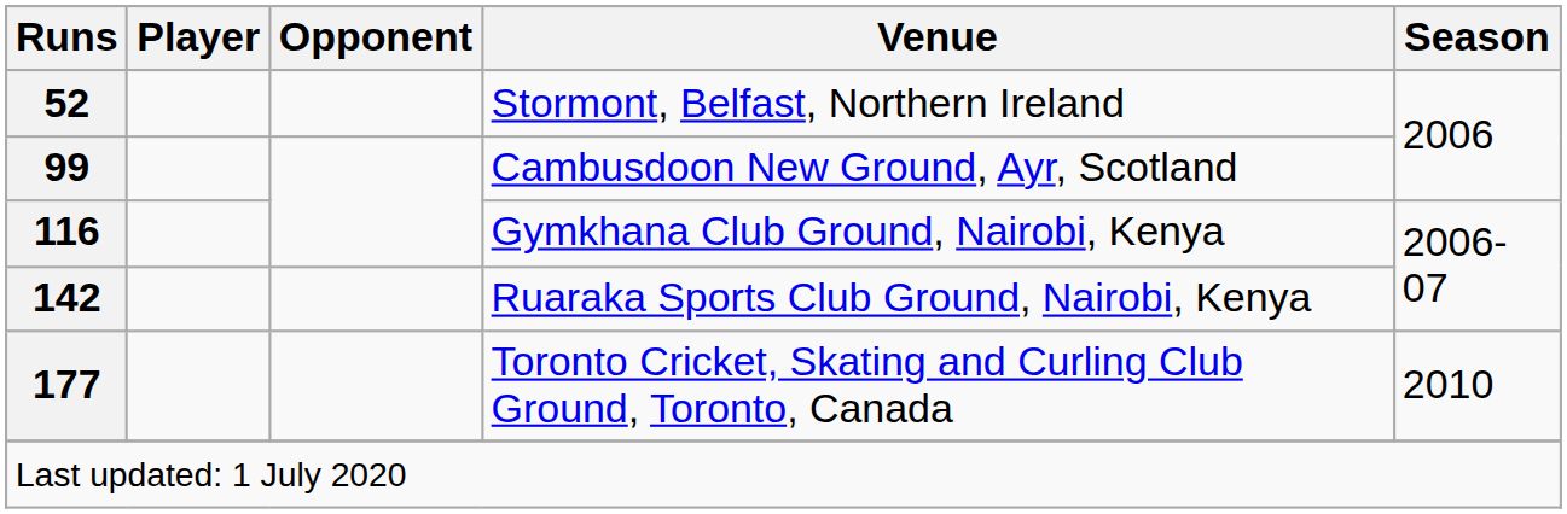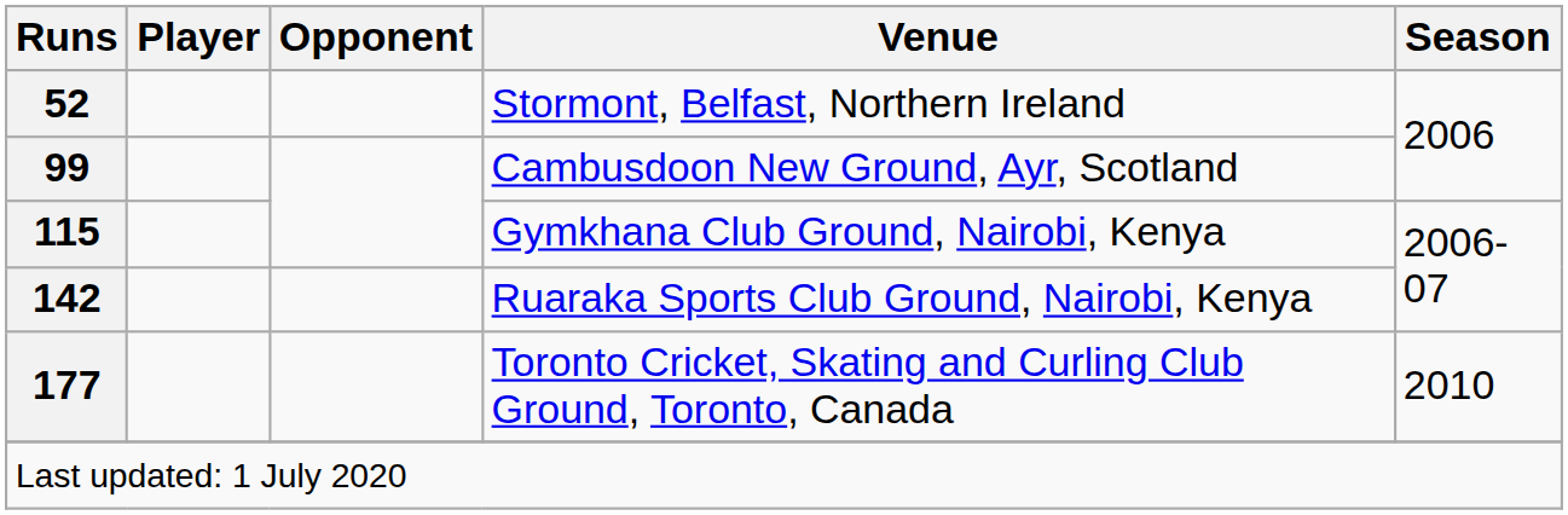Gymkhana Club Ground, Nairobi, Kenya | Runs: 116 -> 115
